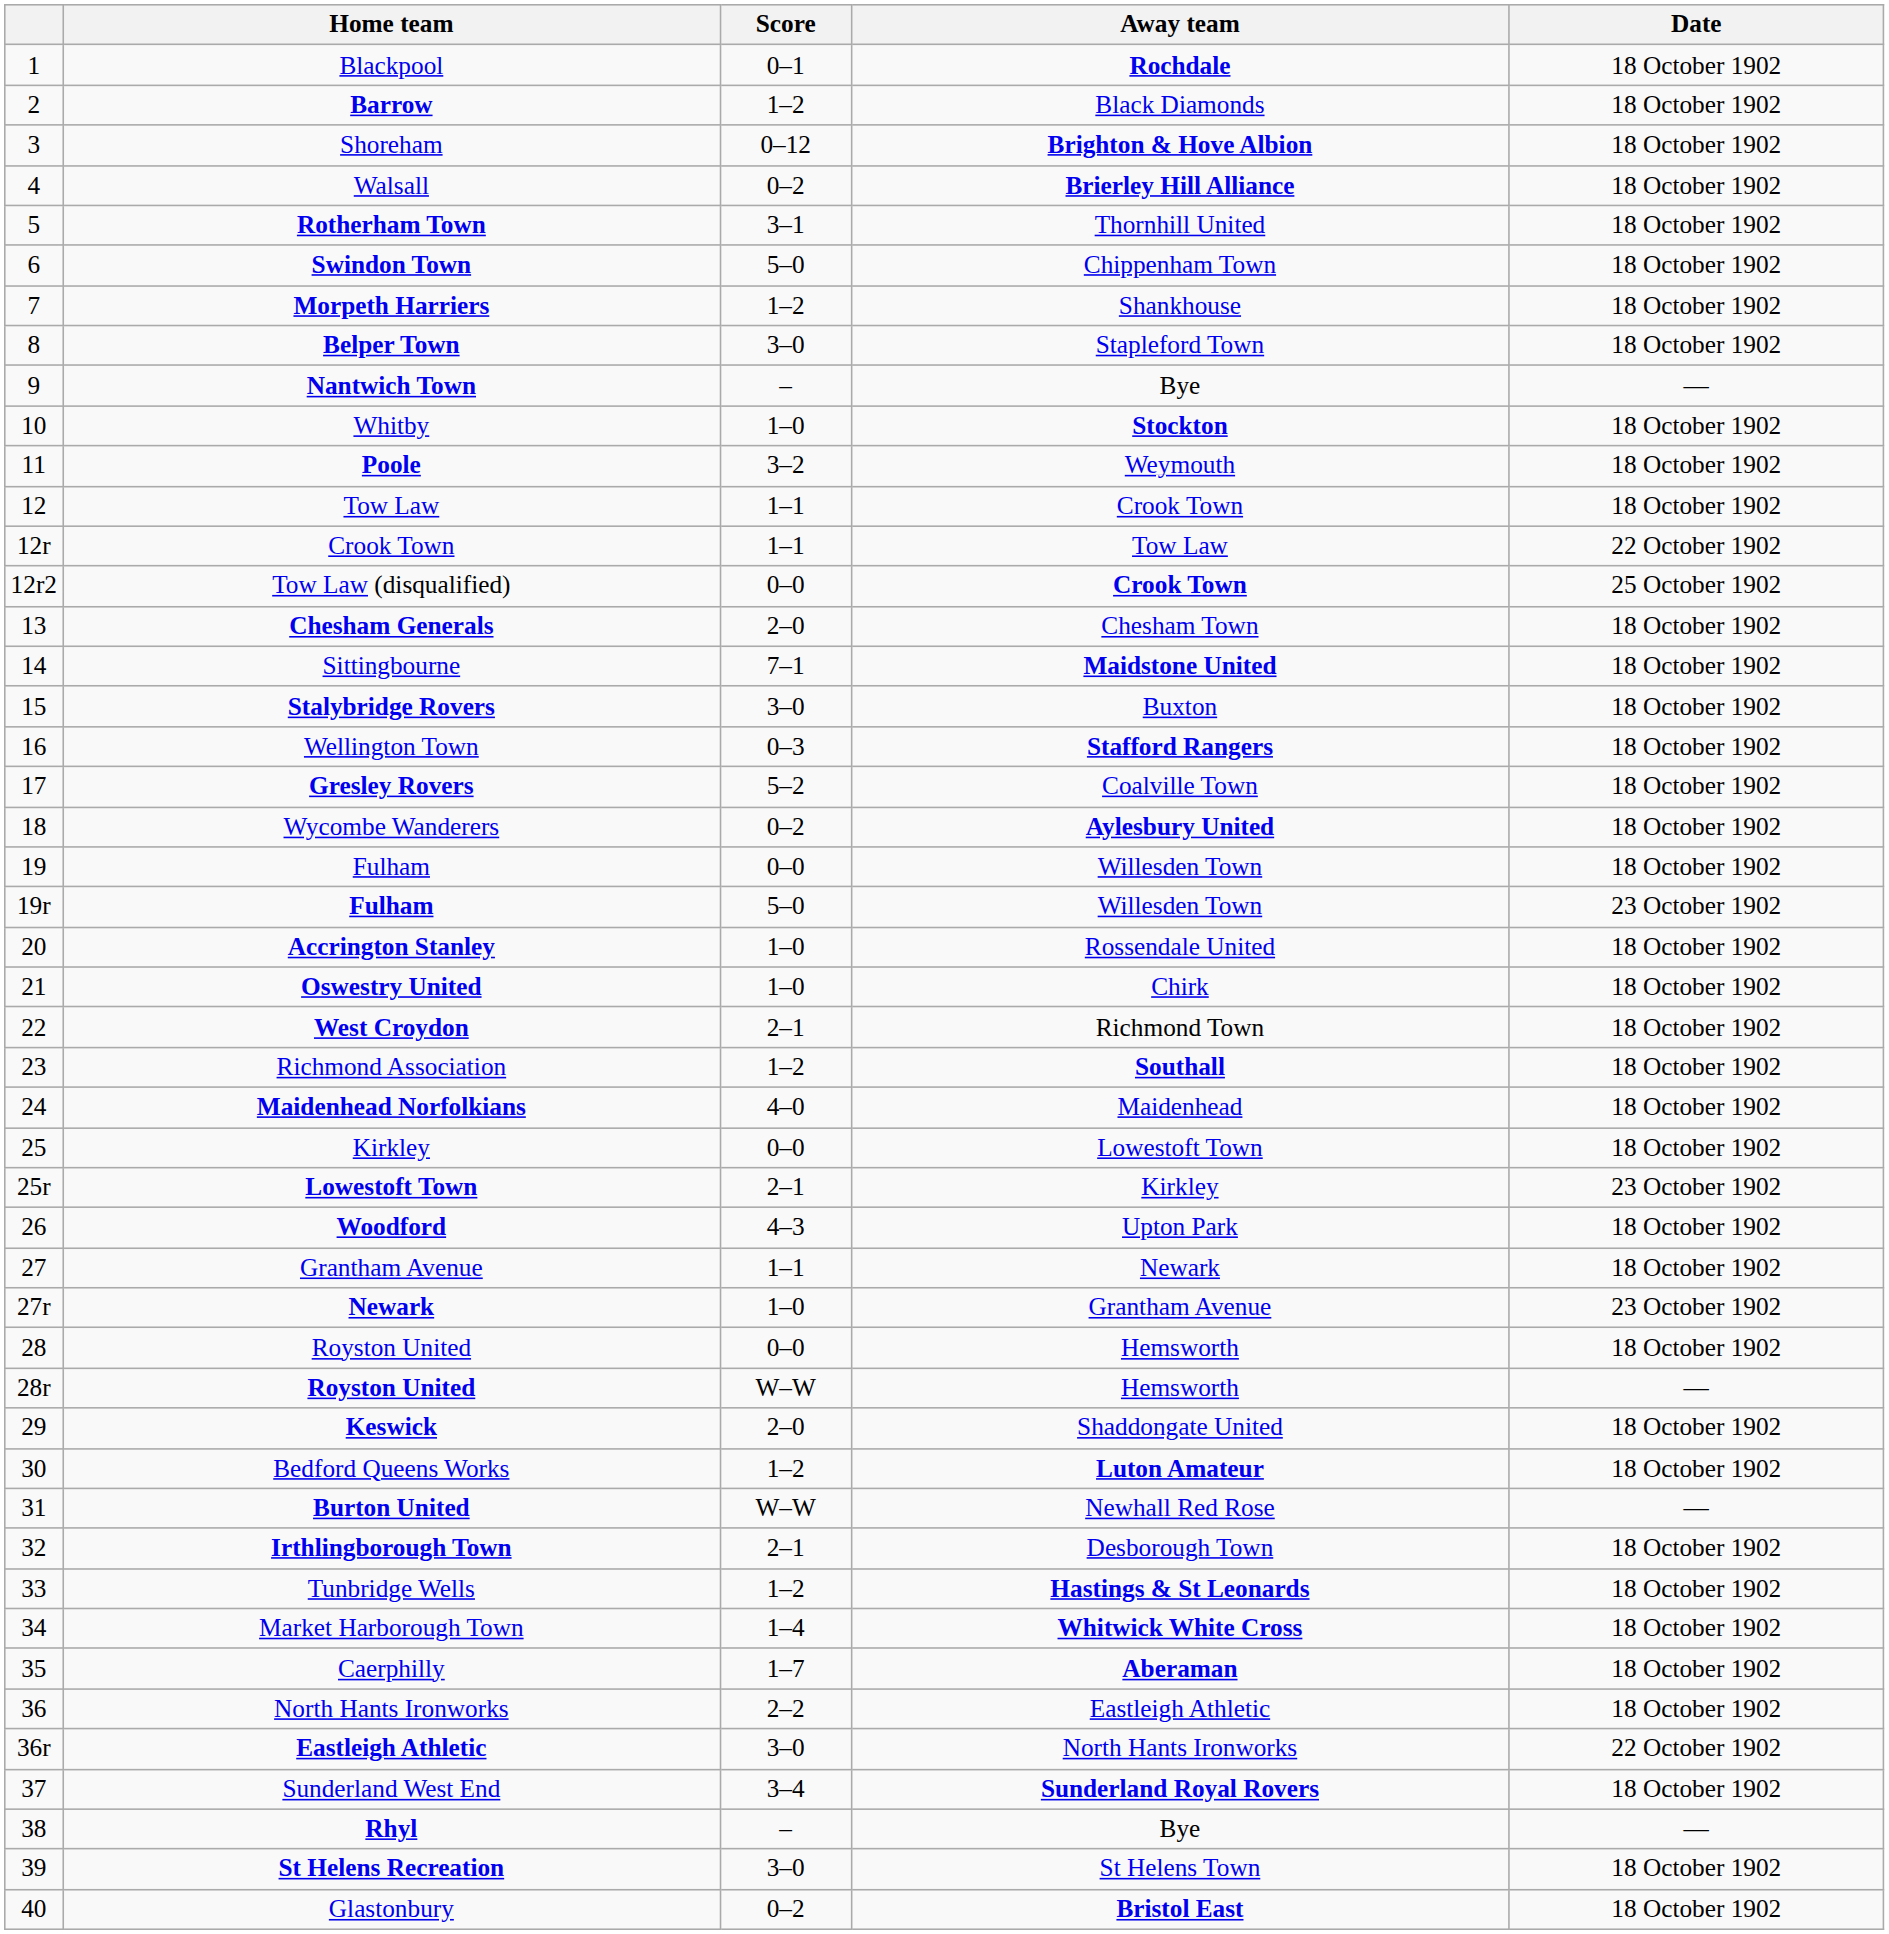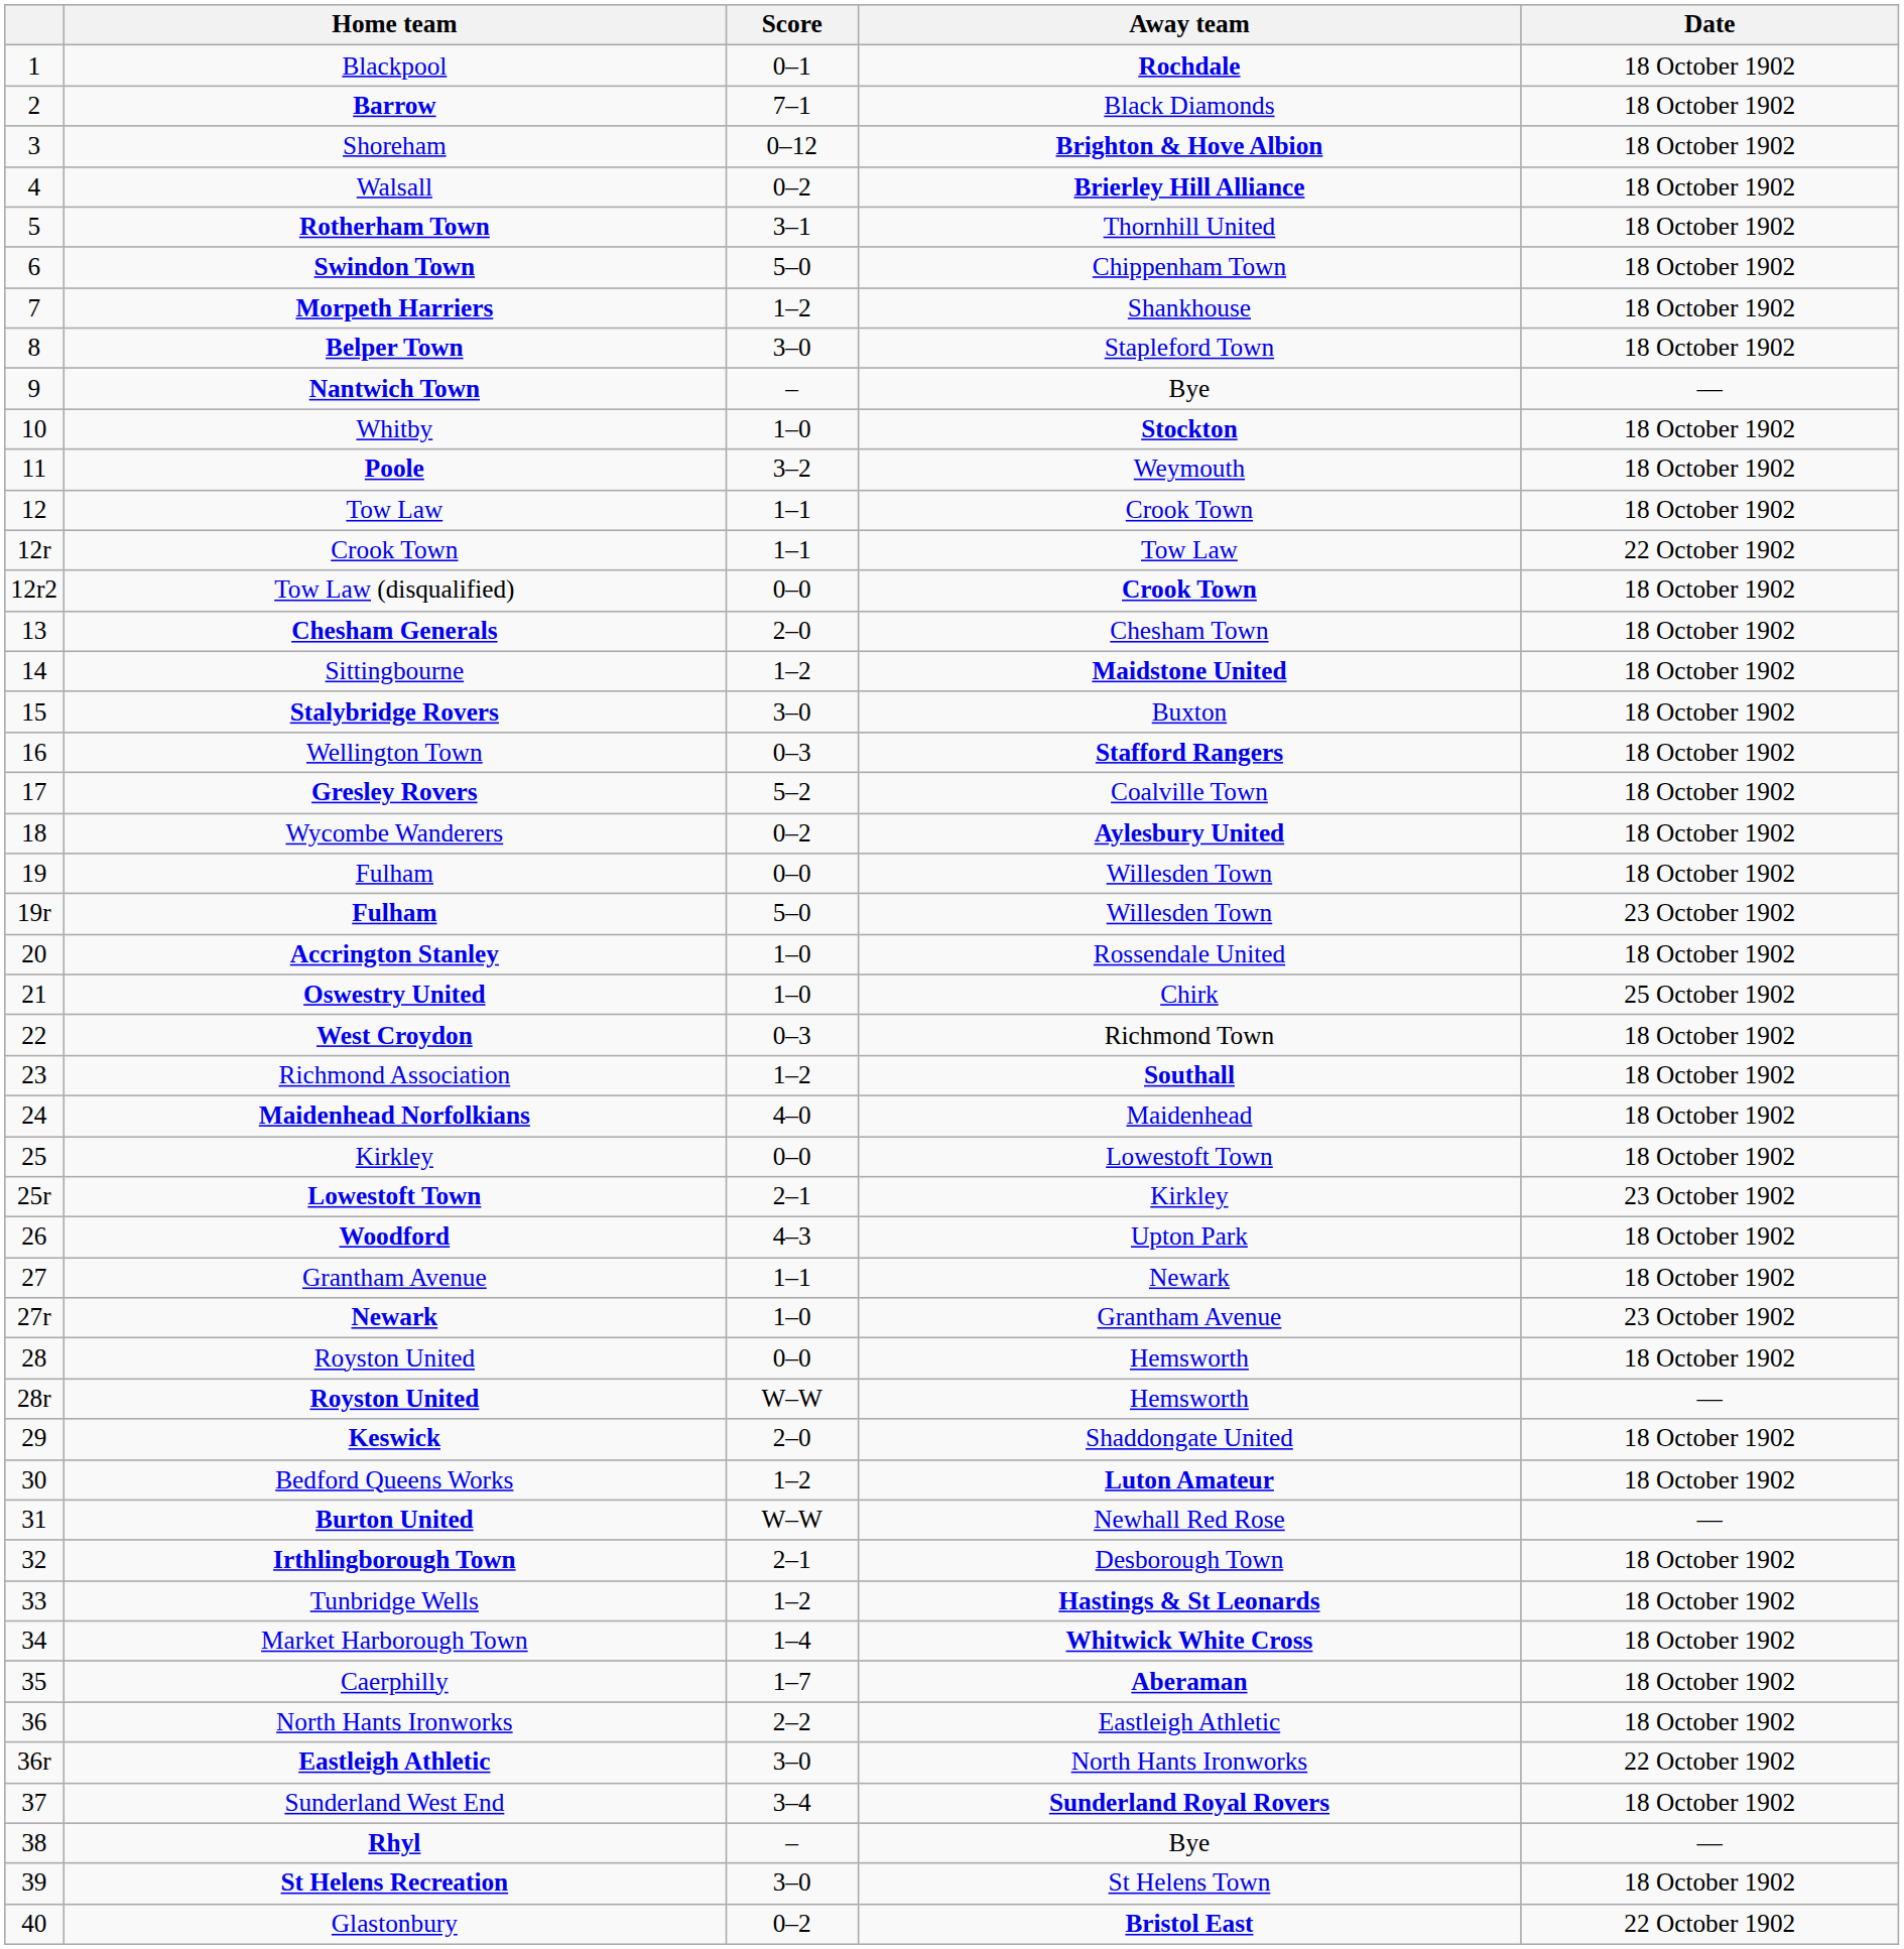Barrow | Score: 1–2 -> 7–1
Tow Law (disqualified) | Date: 25 October 1902 -> 18 October 1902
Sittingbourne | Score: 7–1 -> 1–2
Oswestry United | Date: 18 October 1902 -> 25 October 1902
West Croydon | Score: 2–1 -> 0–3
Glastonbury | Date: 18 October 1902 -> 22 October 1902
